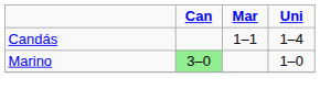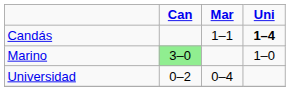Candás | Uni: normal -> bold
+ row: Universidad | 0–2 | 0–4
